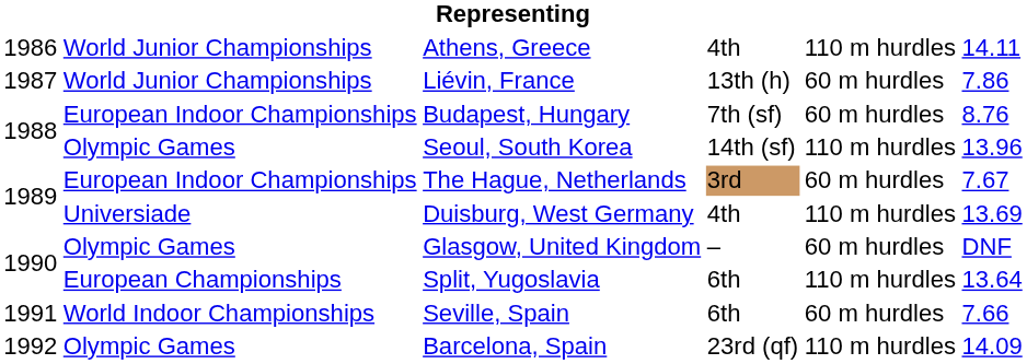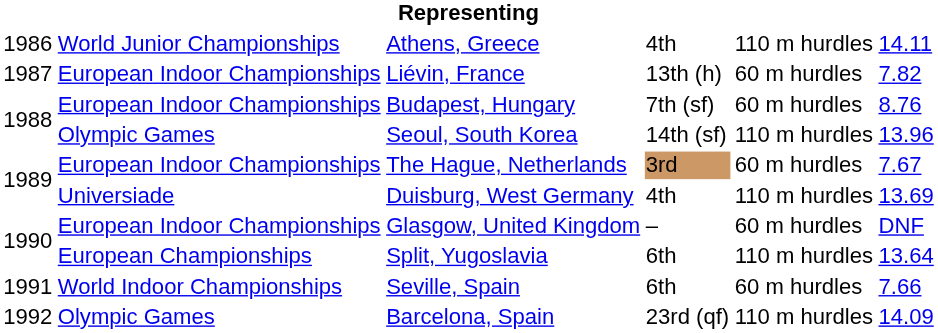Liévin, France | column 2: World Junior Championships -> European Indoor Championships
Liévin, France | column 6: 7.86 -> 7.82
Glasgow, United Kingdom | column 2: Olympic Games -> European Indoor Championships
